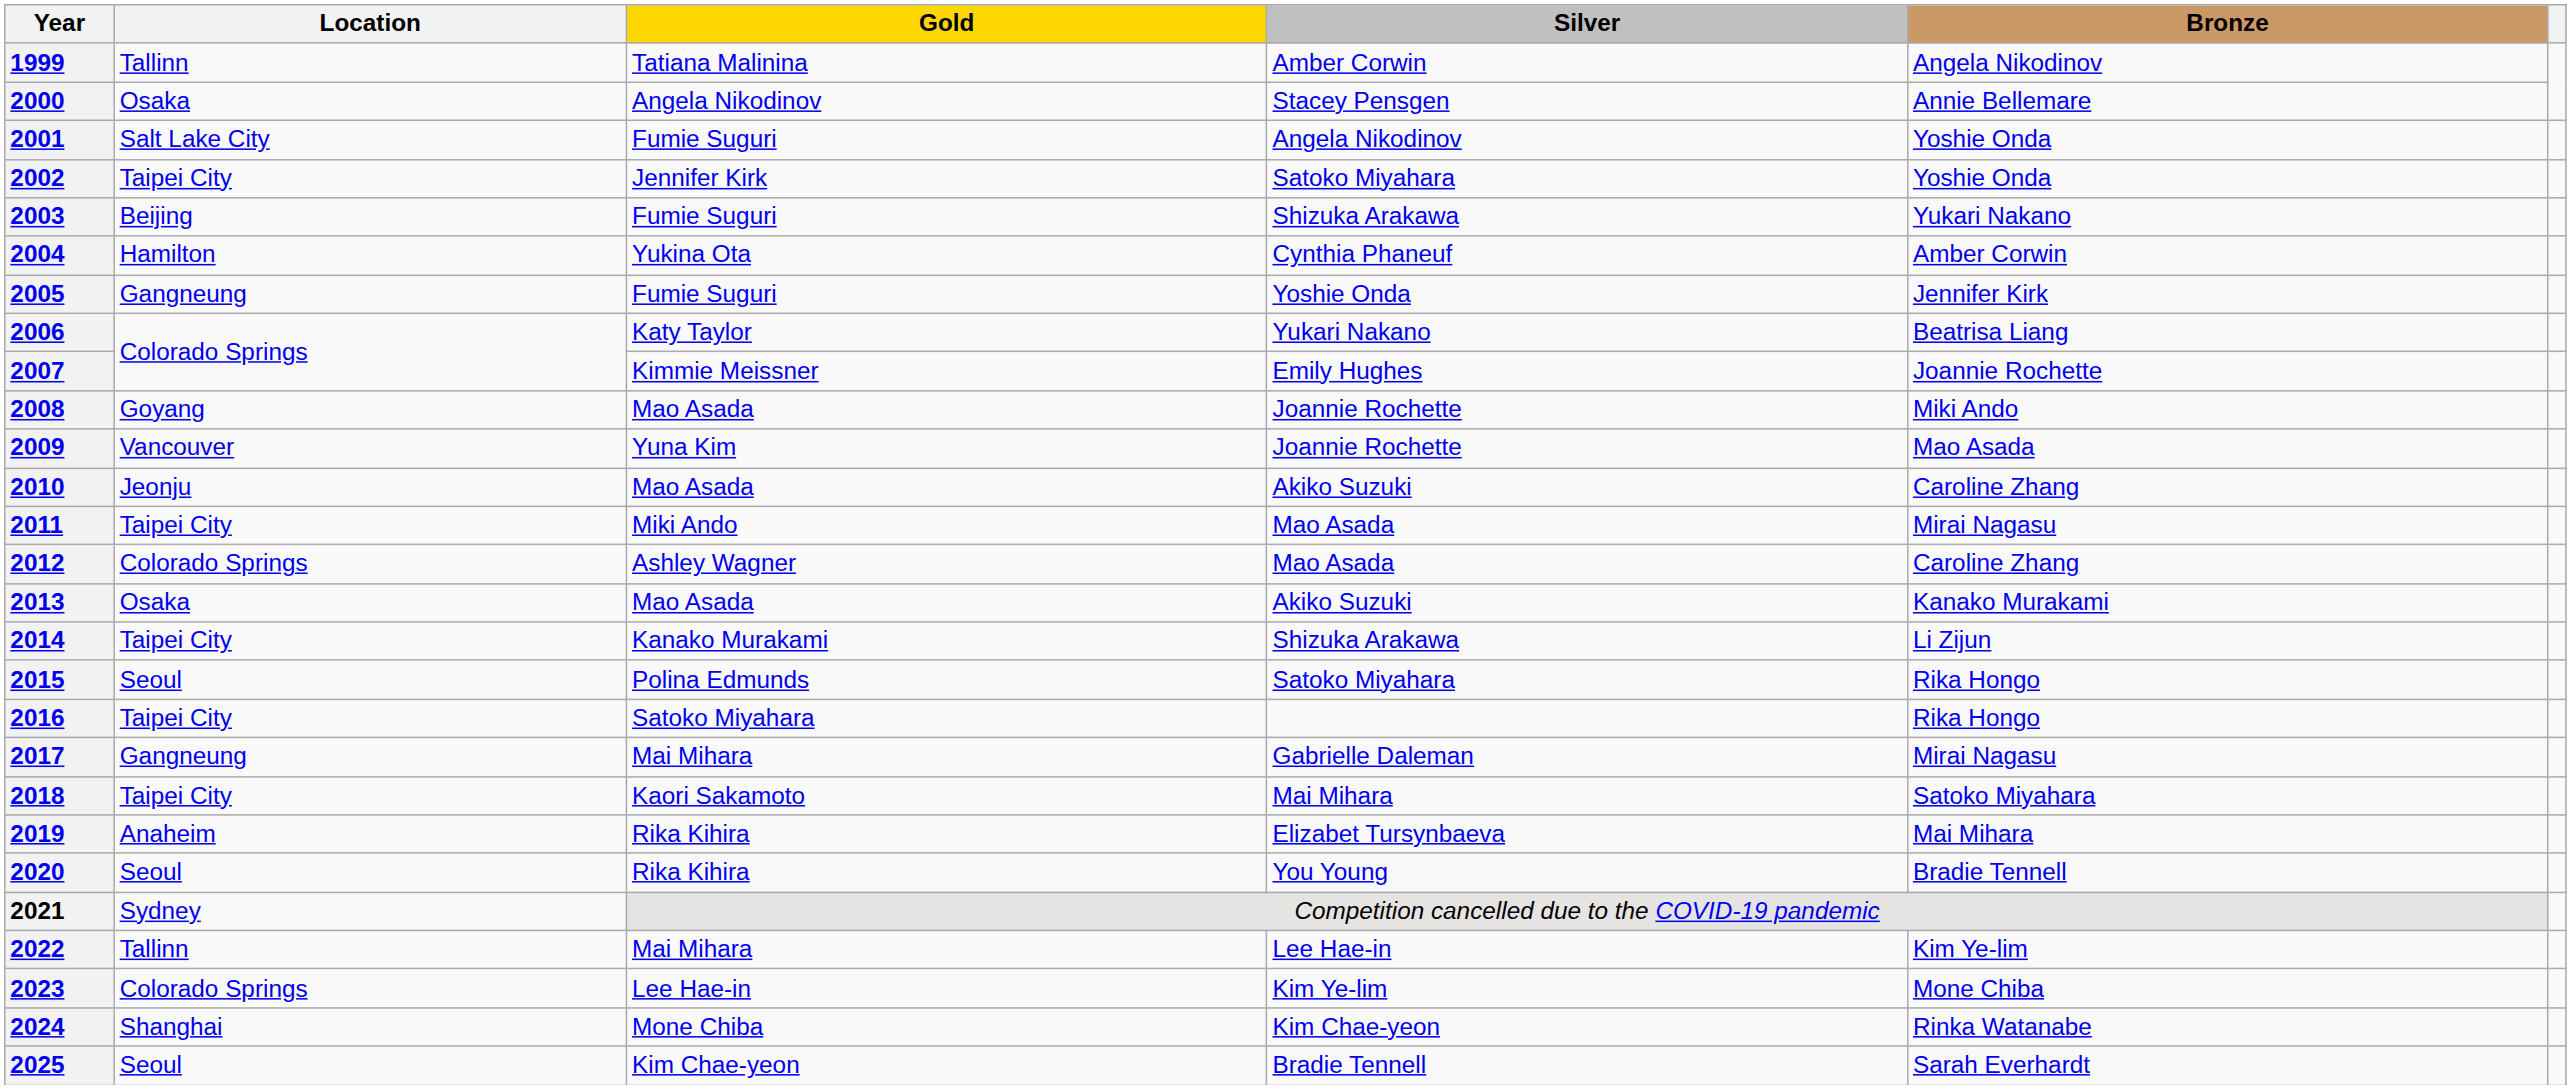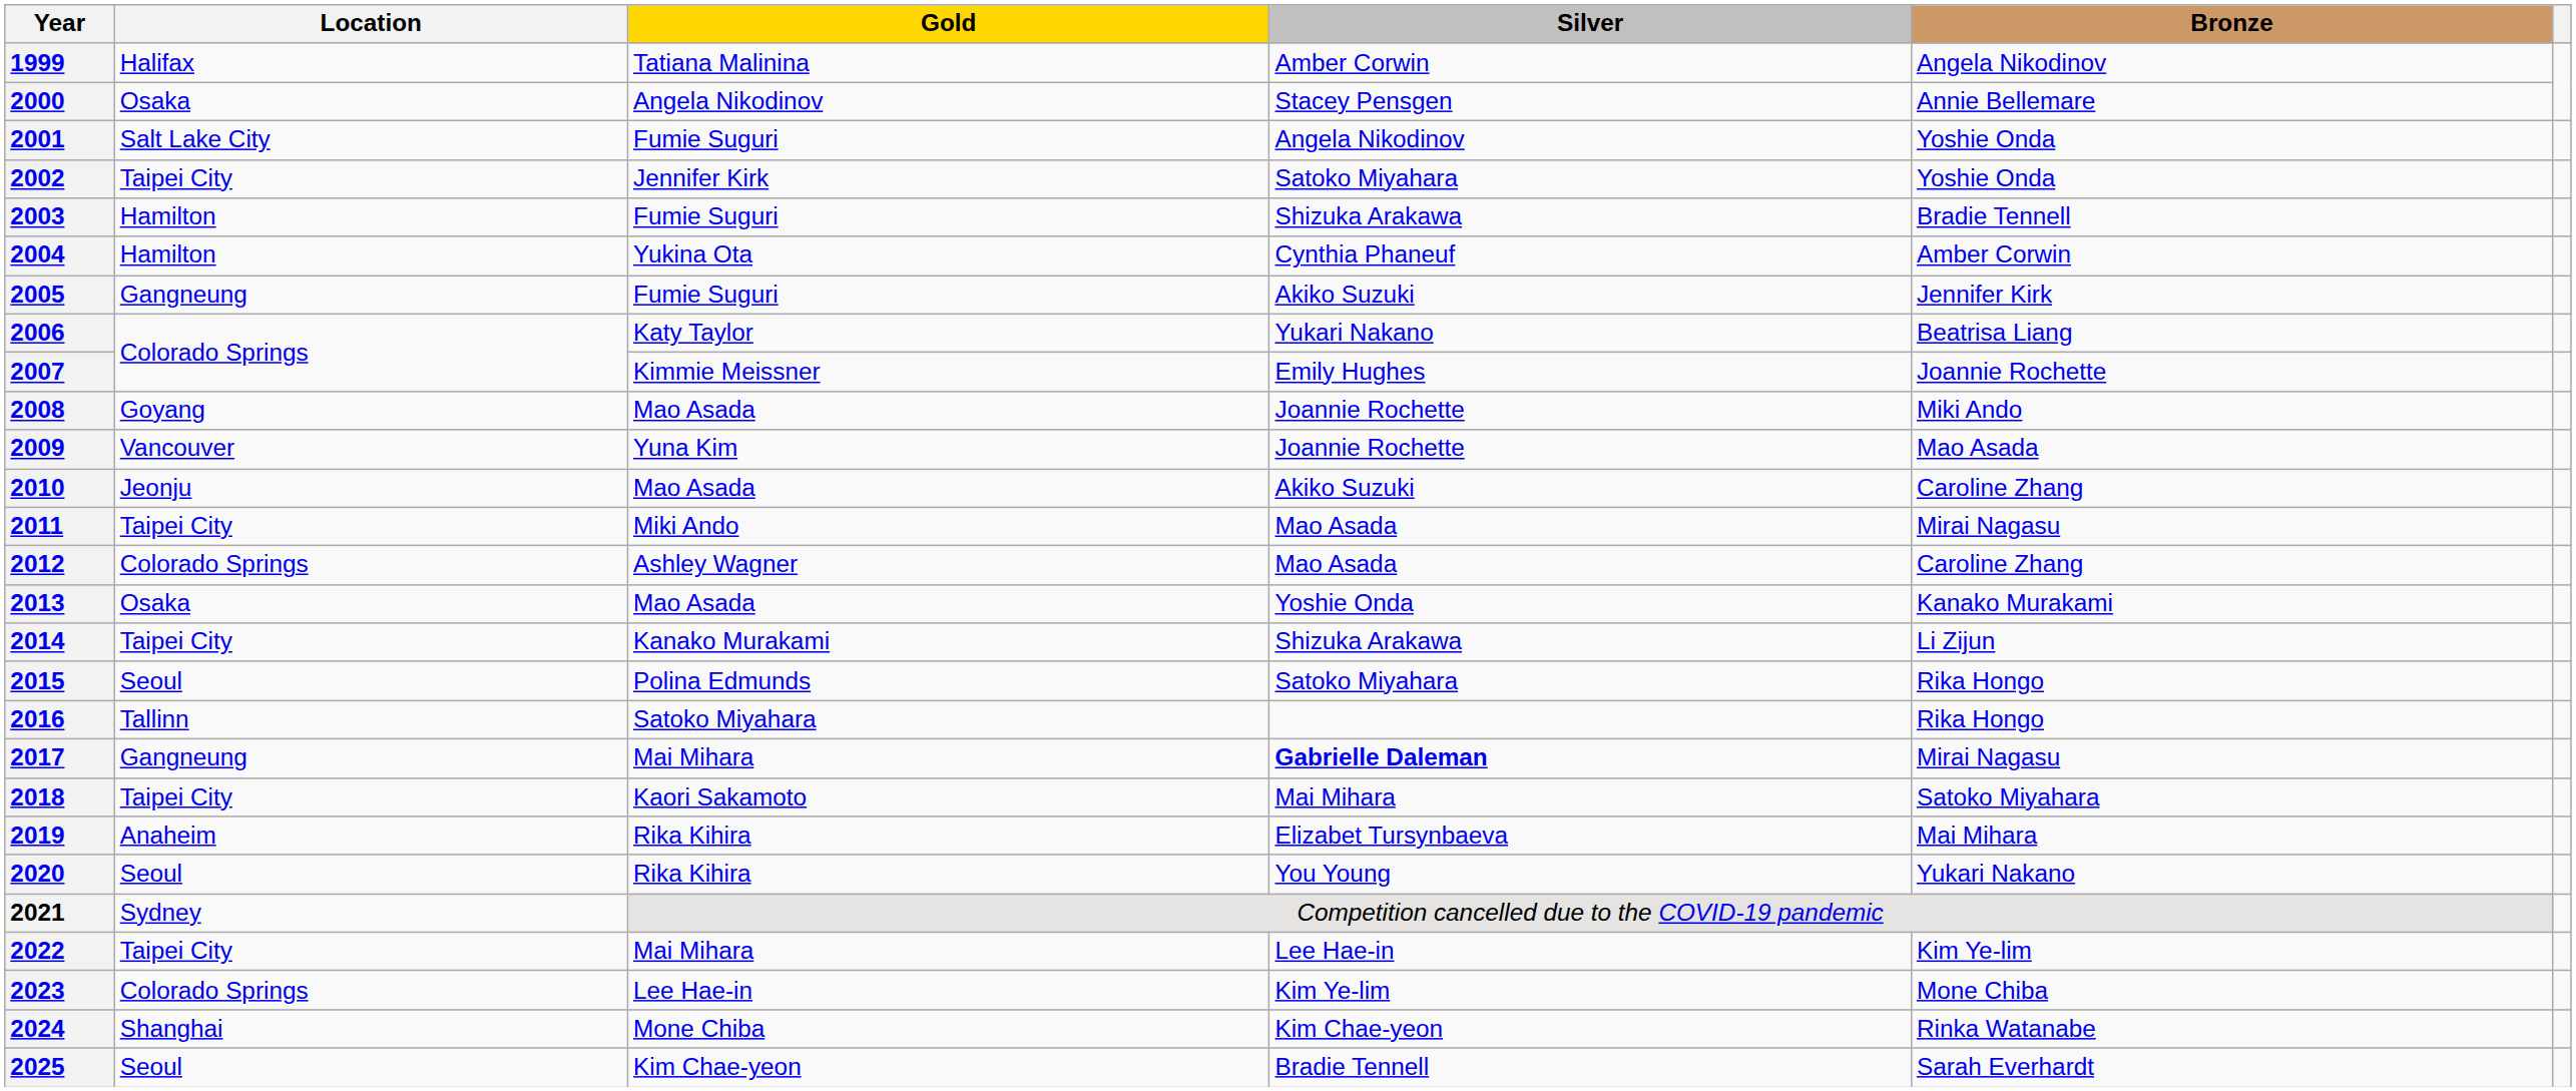1999 | Location: Tallinn -> Halifax
2003 | Location: Beijing -> Hamilton
2003 | Bronze: Yukari Nakano -> Bradie Tennell
2005 | Silver: Yoshie Onda -> Akiko Suzuki
2013 | Silver: Akiko Suzuki -> Yoshie Onda
2016 | Location: Taipei City -> Tallinn
2017 | Silver: normal -> bold
2020 | Bronze: Bradie Tennell -> Yukari Nakano
2022 | Location: Tallinn -> Taipei City
